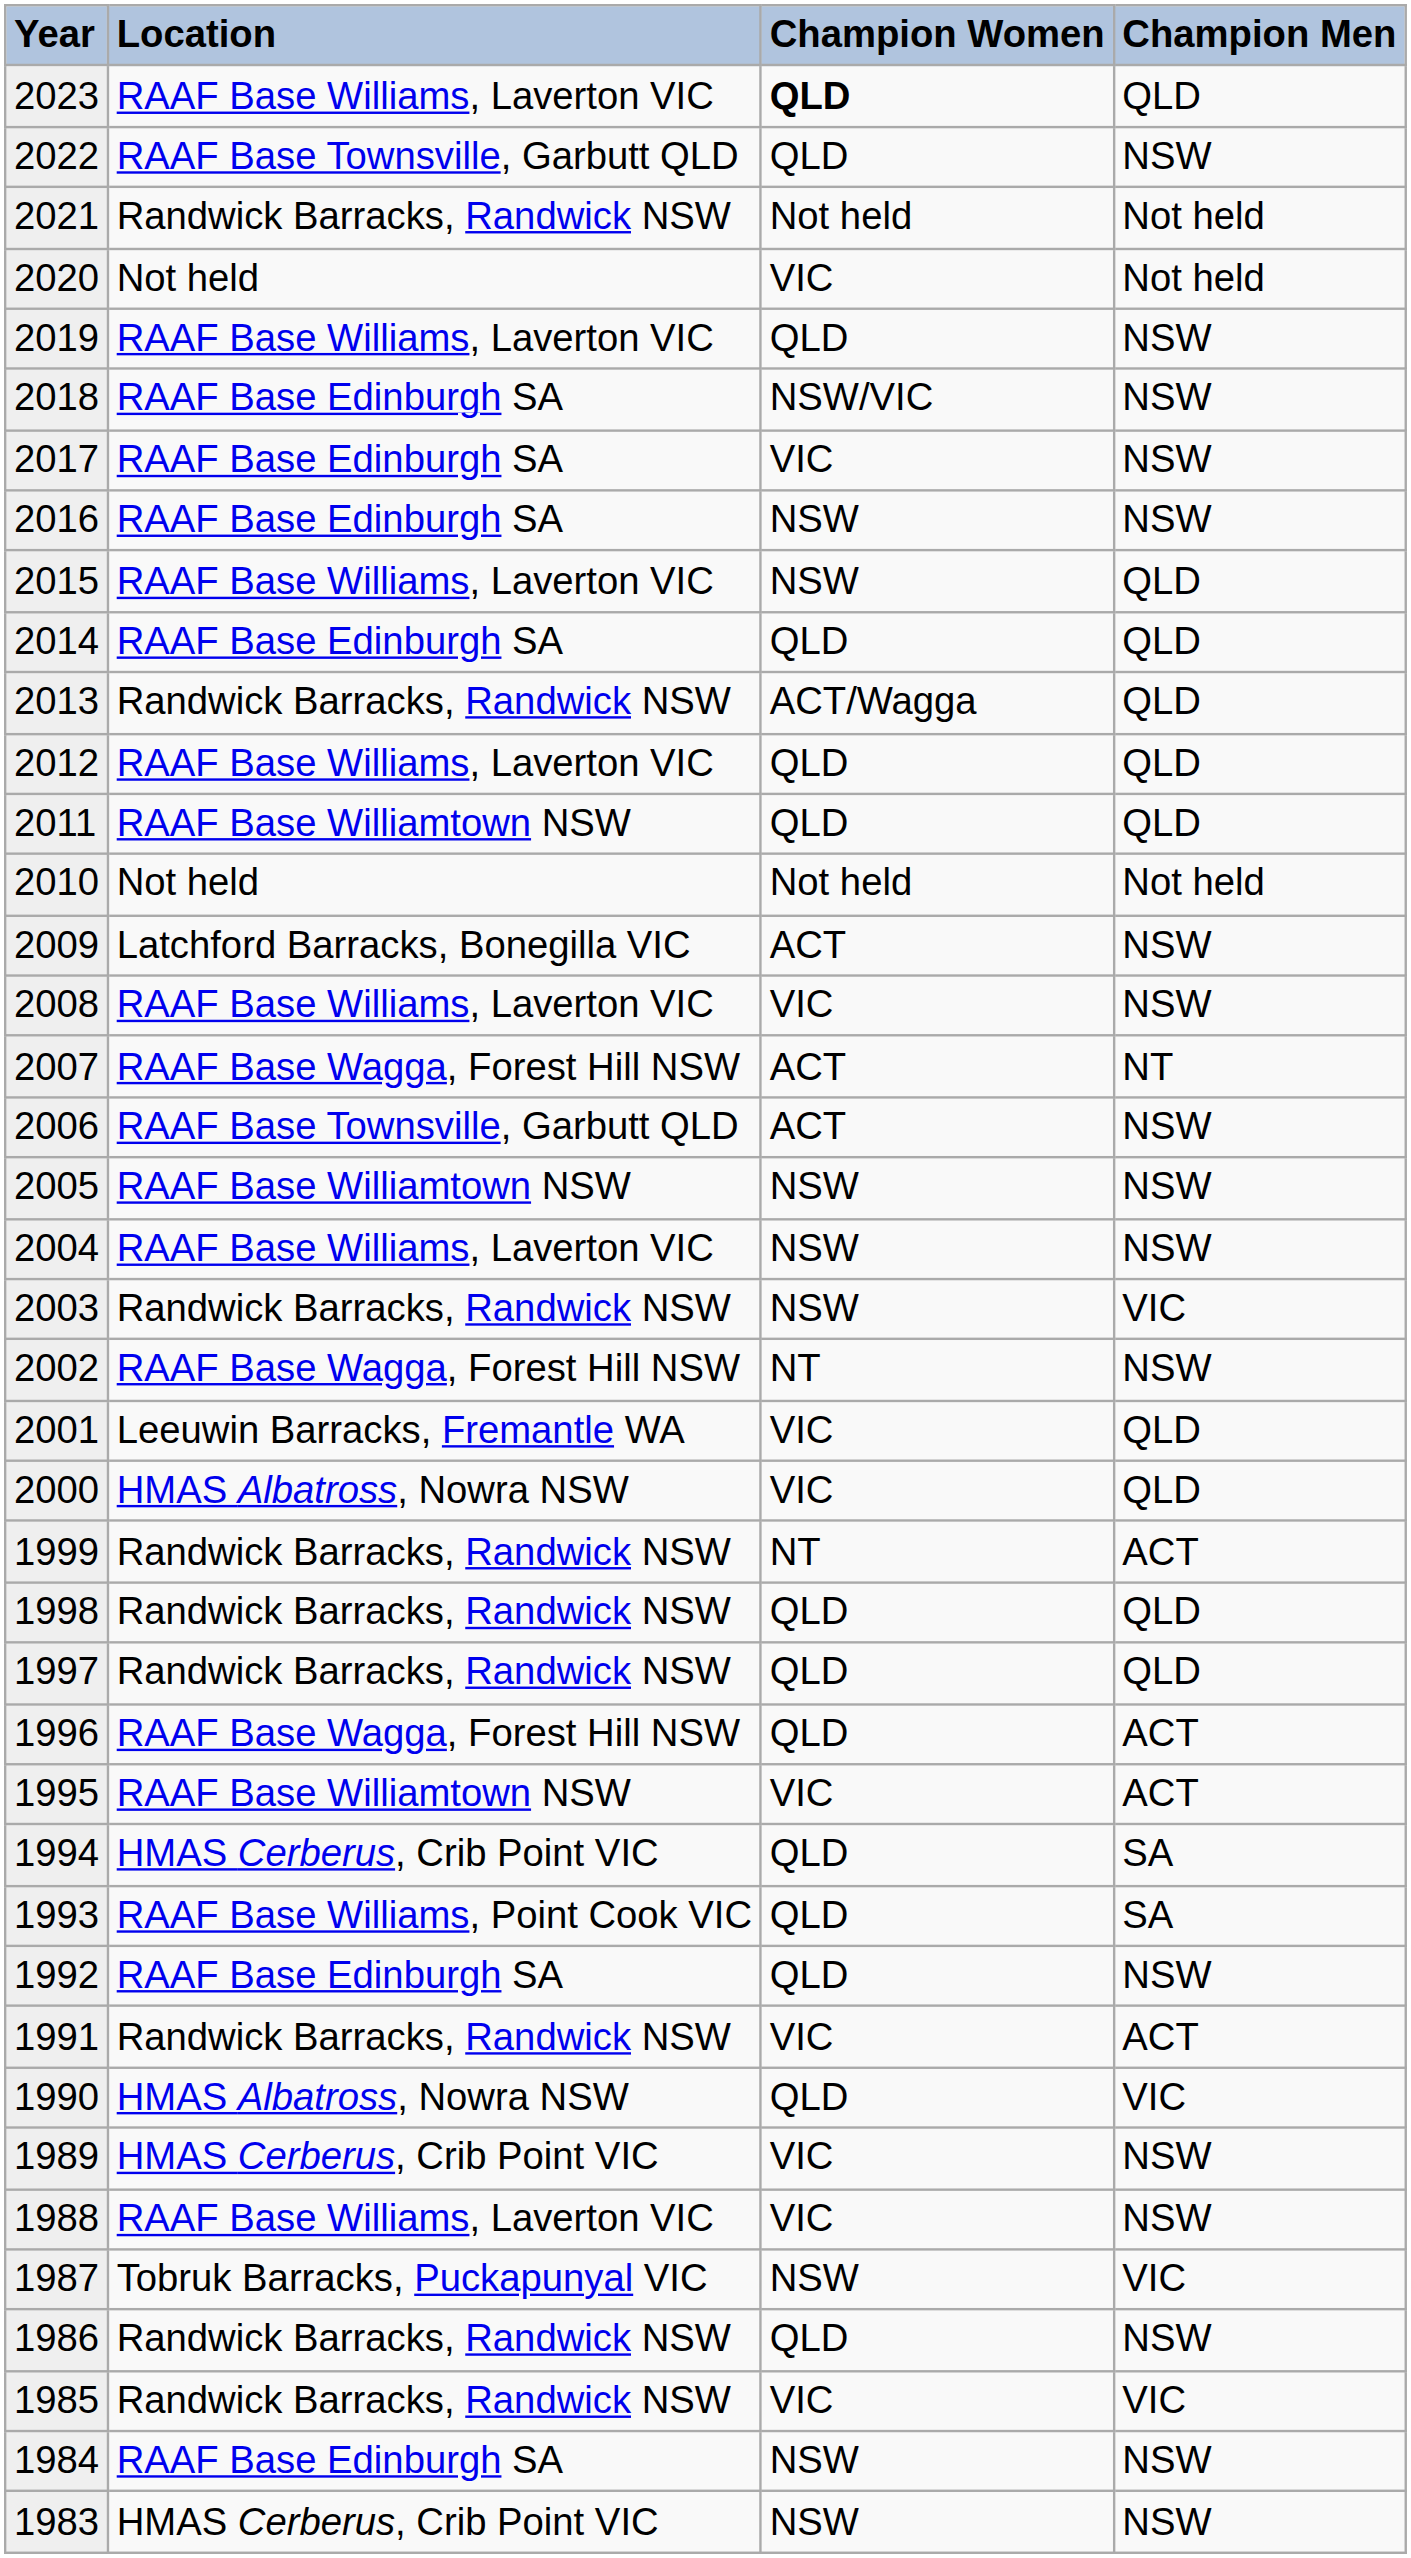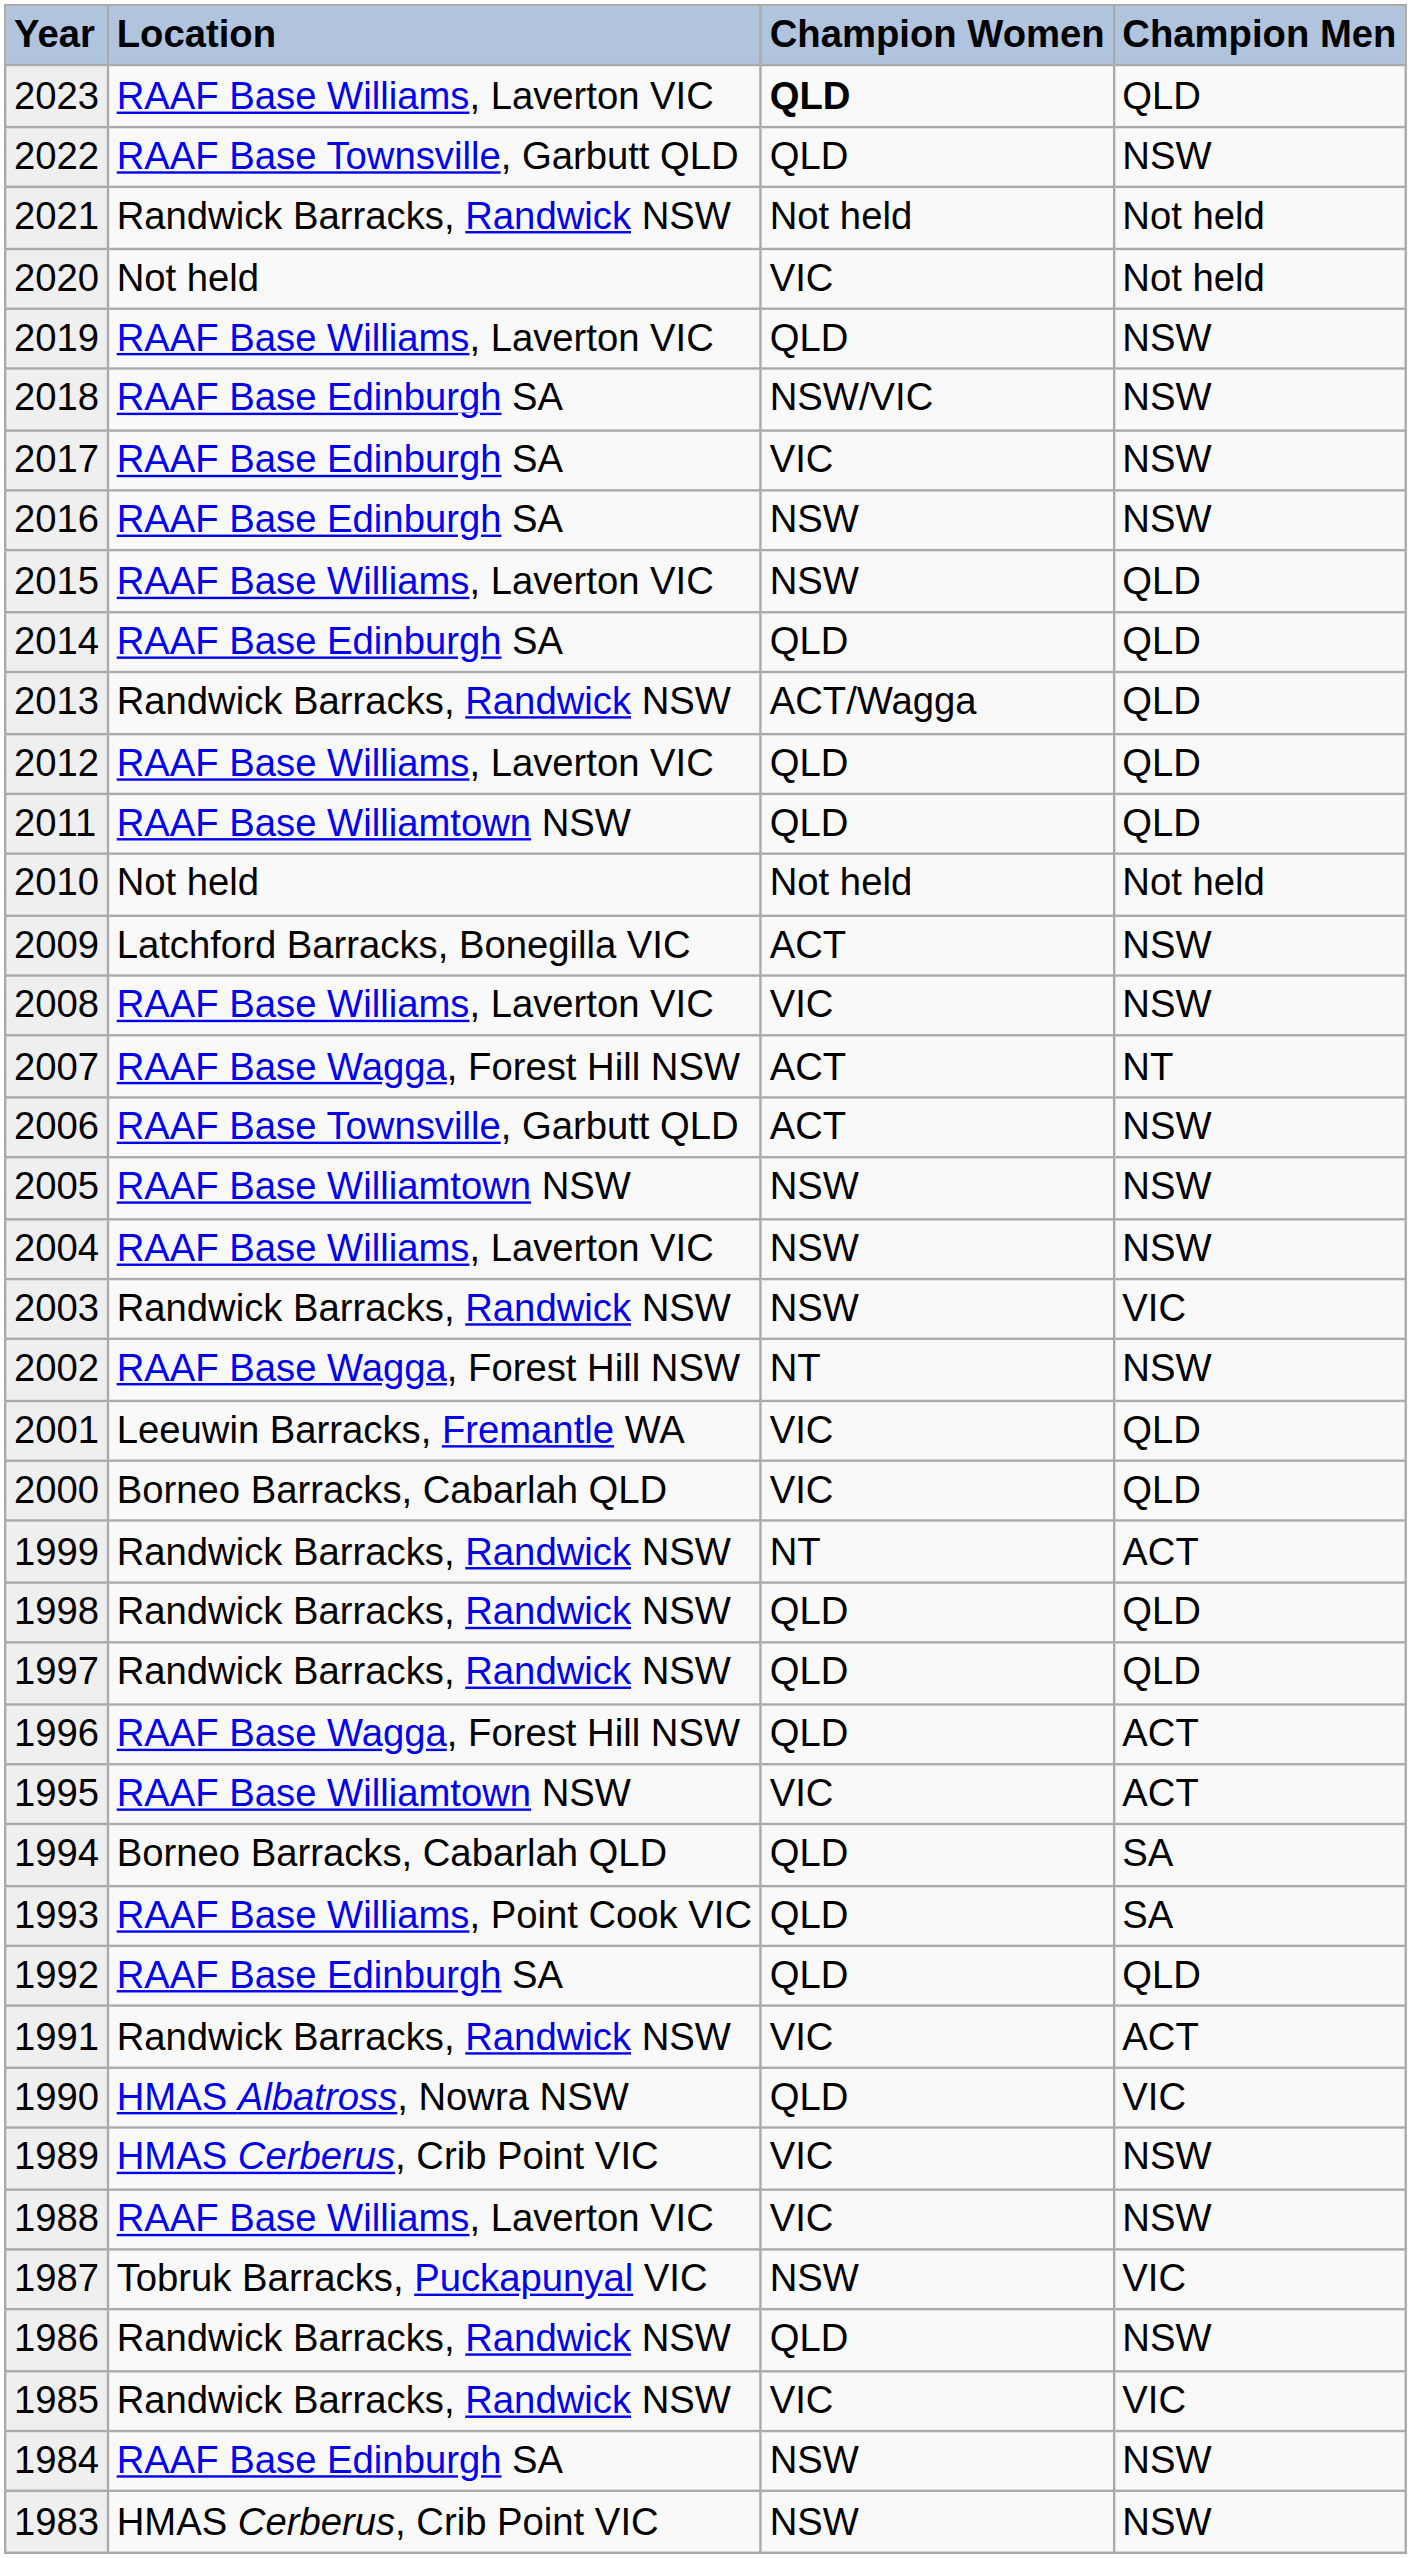2000 | Location: HMAS Albatross, Nowra NSW -> Borneo Barracks, Cabarlah QLD
1994 | Location: HMAS Cerberus, Crib Point VIC -> Borneo Barracks, Cabarlah QLD
1992 | Champion Men: NSW -> QLD
